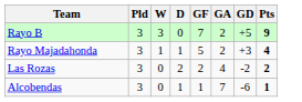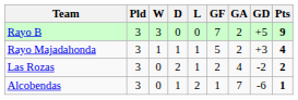+ column: L | 0 | 1 | 1 | 2
